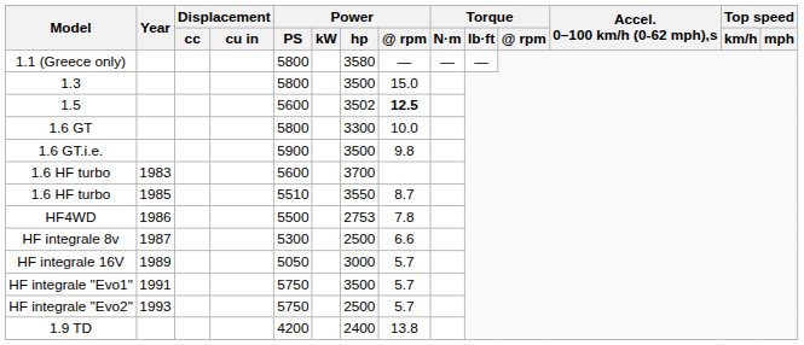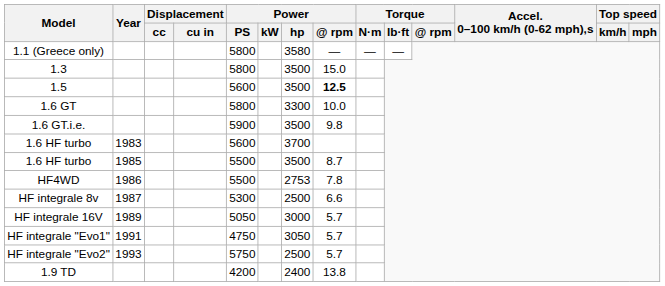1.5 | Power / hp: 3502 -> 3500
1.6 HF turbo / 1985 | Power / PS: 5510 -> 5500
1.6 HF turbo / 1985 | Power / hp: 3550 -> 3500
HF integrale "Evo1" | Power / PS: 5750 -> 4750
HF integrale "Evo1" | Power / hp: 3500 -> 3050
